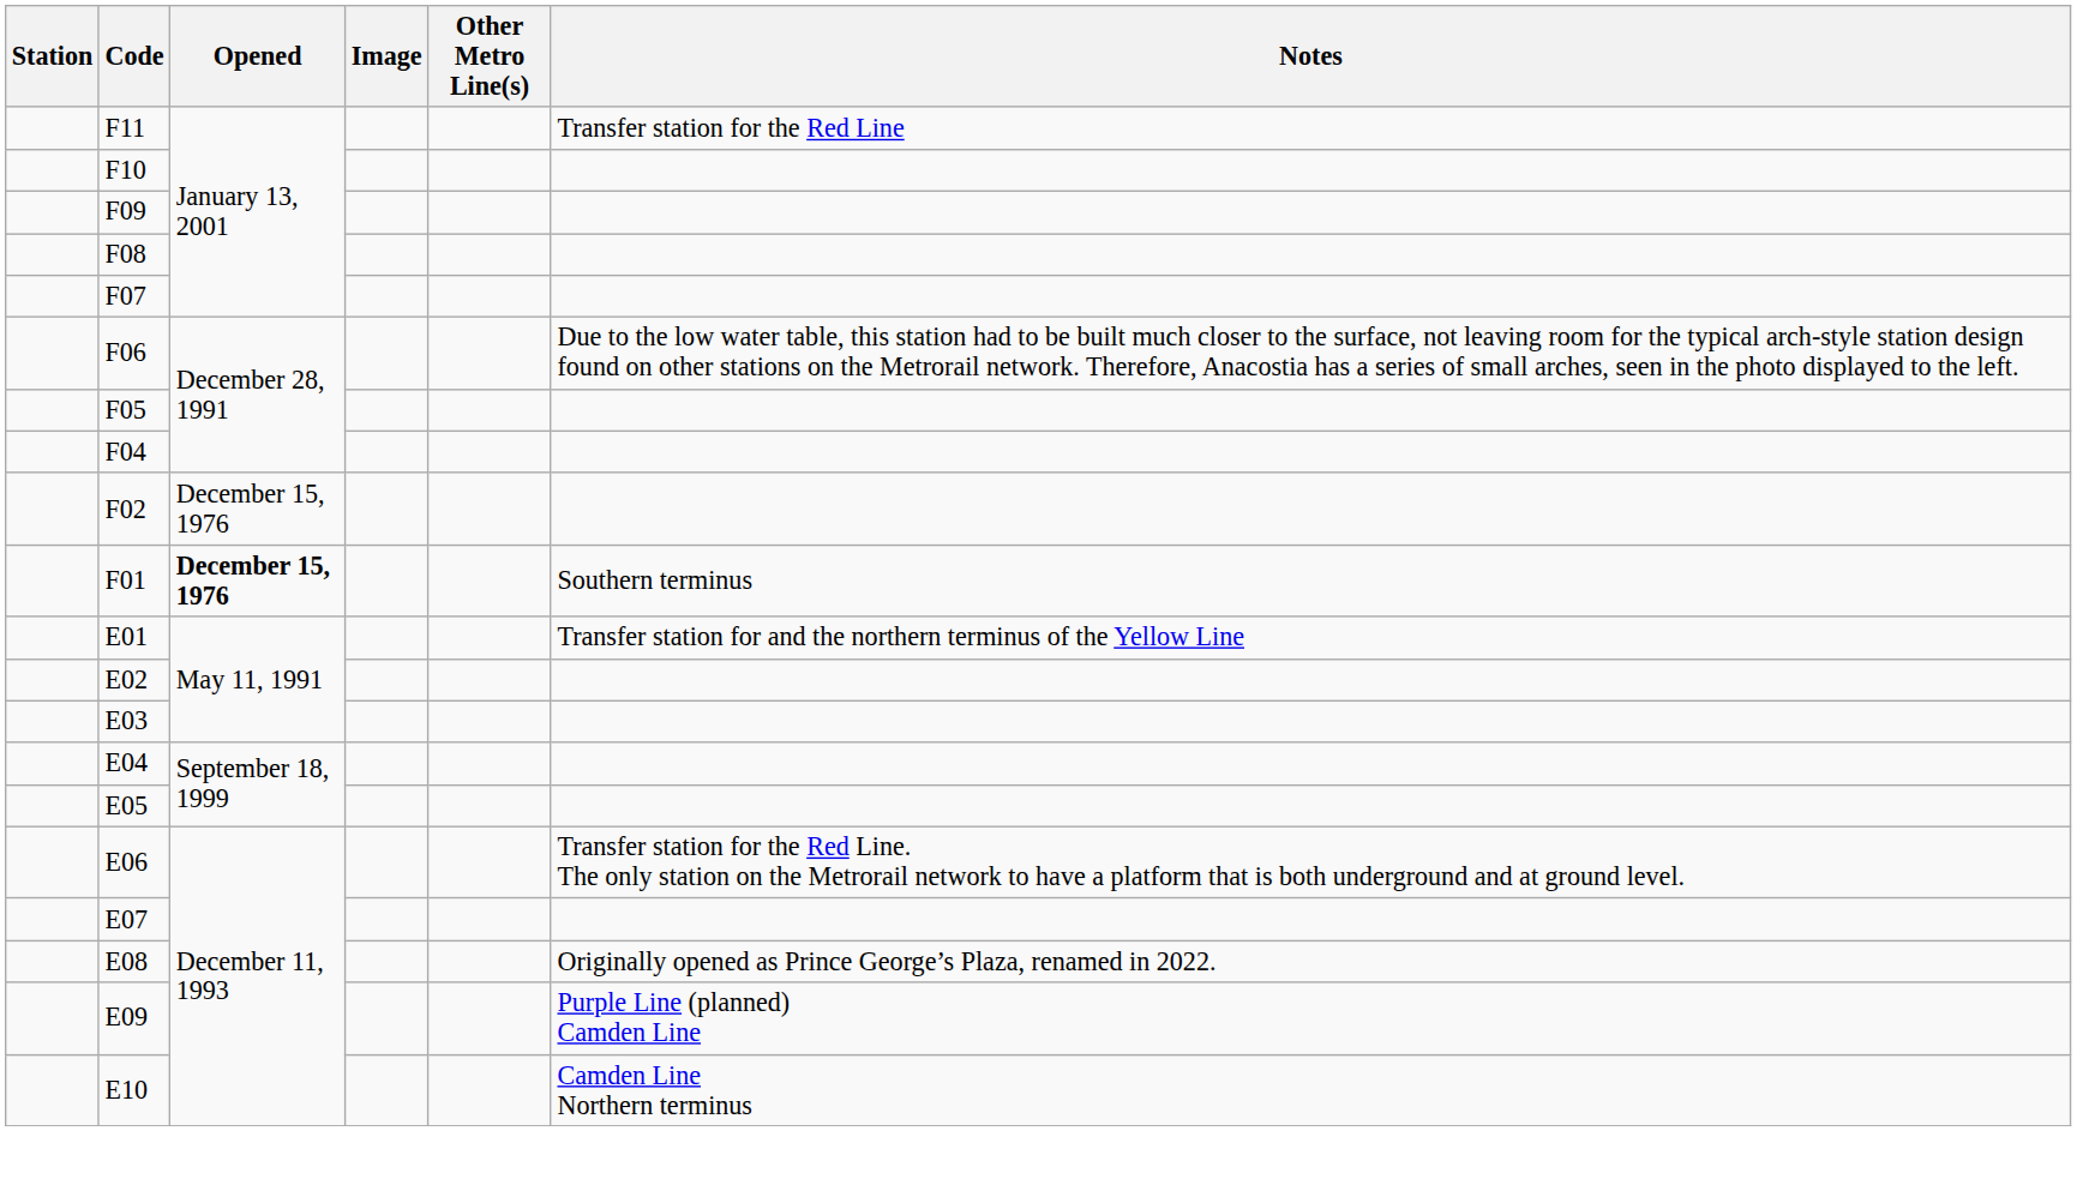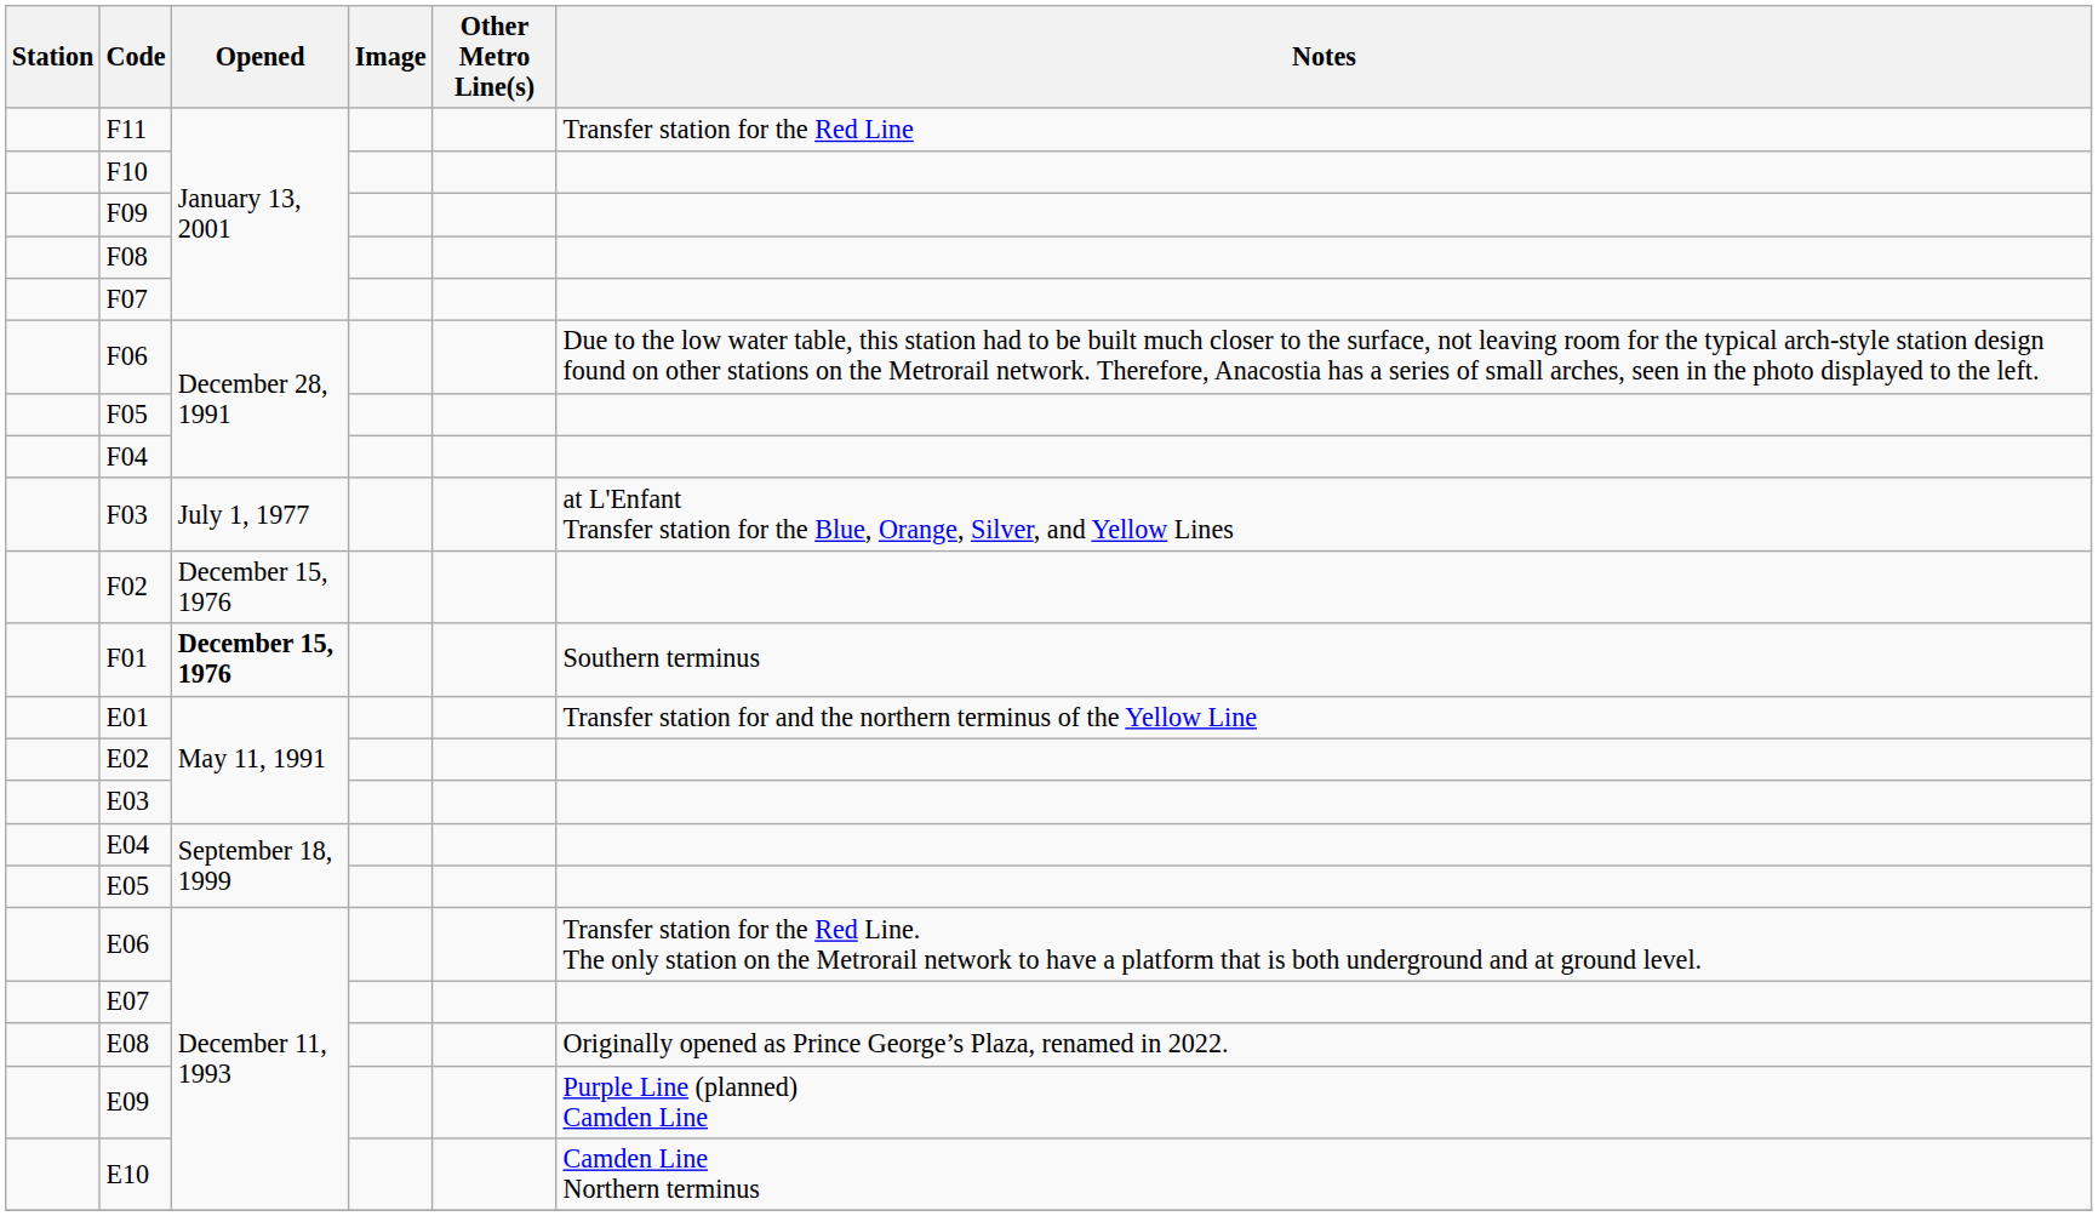+ row: F03 | July 1, 1977 | at L'Enfant Transfer station for the Blue, Orange, Silver, and Yellow Lines
